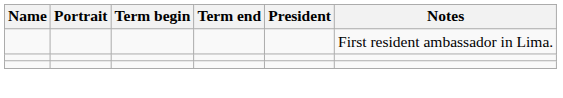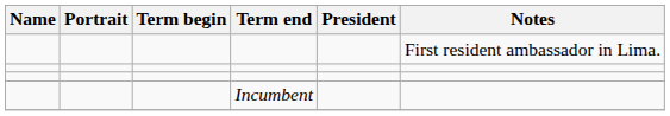+ row: Incumbent
